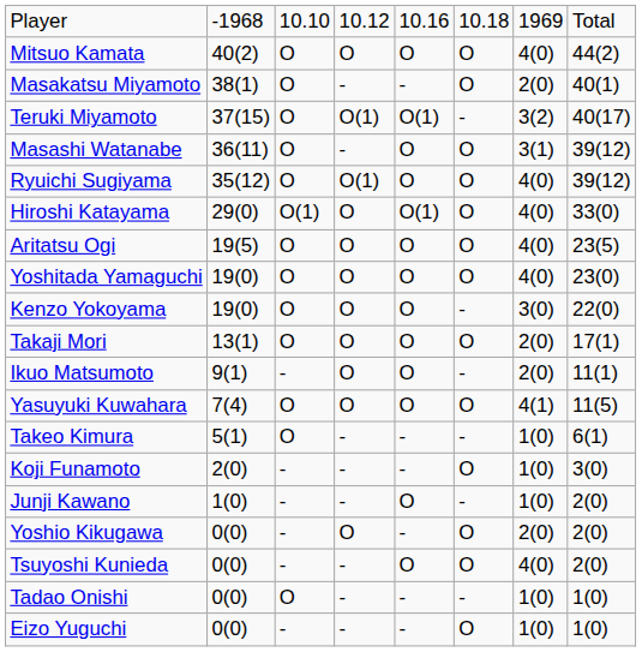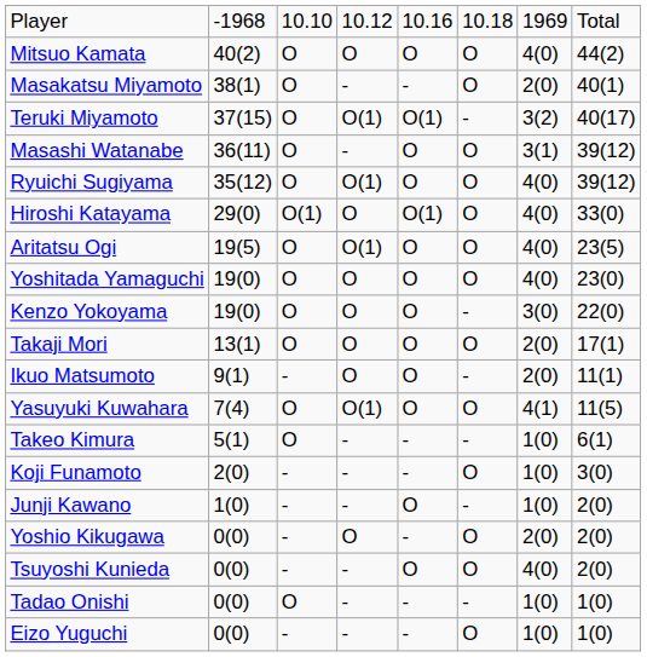Aritatsu Ogi | column 4: O -> O(1)
Yasuyuki Kuwahara | column 4: O -> O(1)
